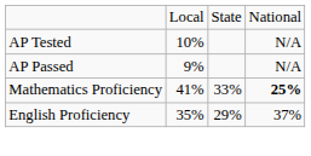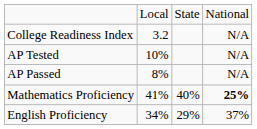+ row: College Readiness Index | 3.2 | N/A
AP Passed | column 2: 9% -> 8%
Mathematics Proficiency | column 3: 33% -> 40%
English Proficiency | column 2: 35% -> 34%
